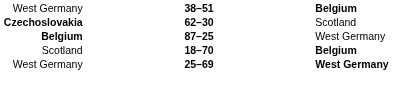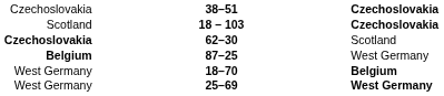38–51 | column 1: West Germany -> Czechoslovakia
38–51 | column 3: Belgium -> Czechoslovakia
+ row: Scotland | 18 – 103 | Czechoslovakia
18–70 | column 1: Scotland -> West Germany
